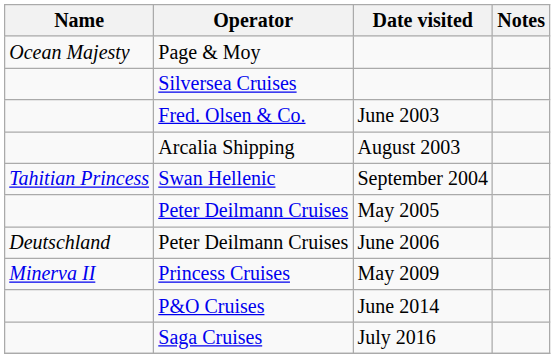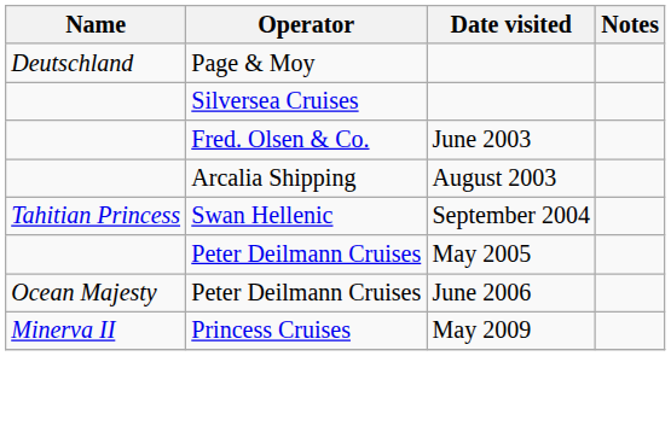Page & Moy | Name: Ocean Majesty -> Deutschland
Peter Deilmann Cruises / June 2006 | Name: Deutschland -> Ocean Majesty
- row: P&O Cruises | June 2014
- row: Saga Cruises | July 2016
